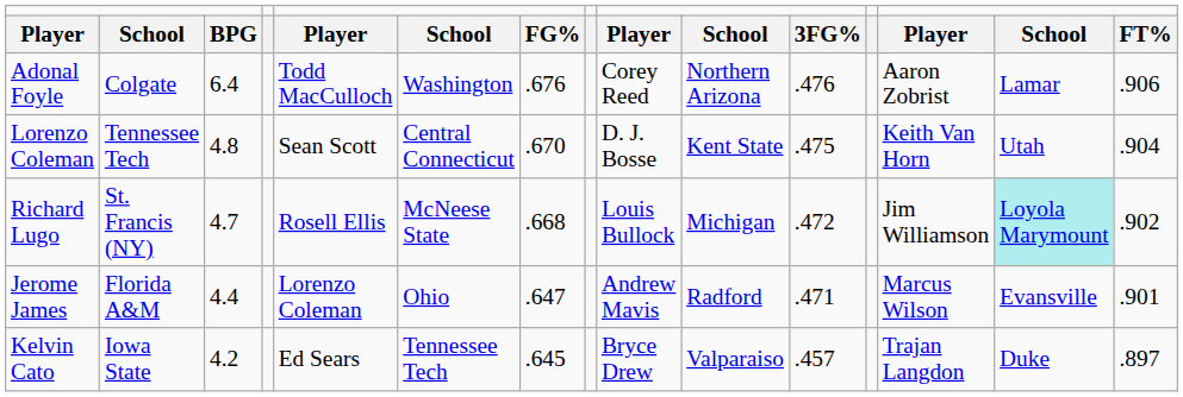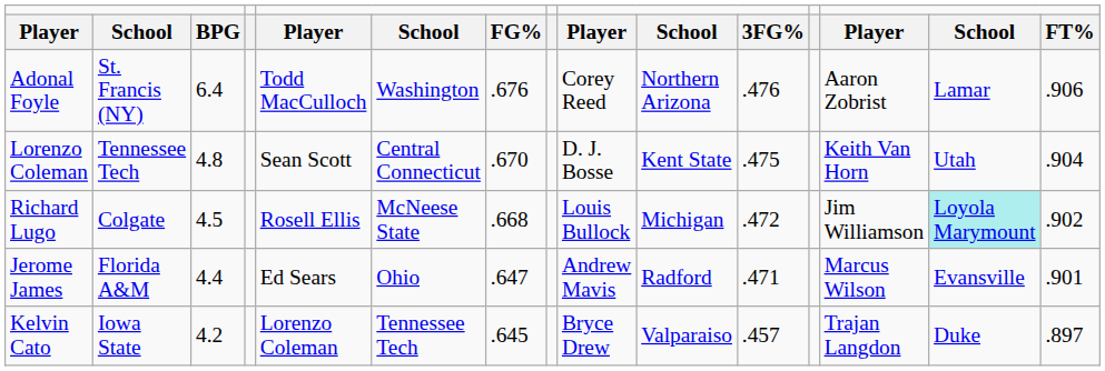Adonal Foyle | column 2: Colgate -> St. Francis (NY)
Richard Lugo | column 2: St. Francis (NY) -> Colgate
Richard Lugo | column 3: 4.7 -> 4.5
Jerome James | column 5: Lorenzo Coleman -> Ed Sears
Kelvin Cato | column 5: Ed Sears -> Lorenzo Coleman
